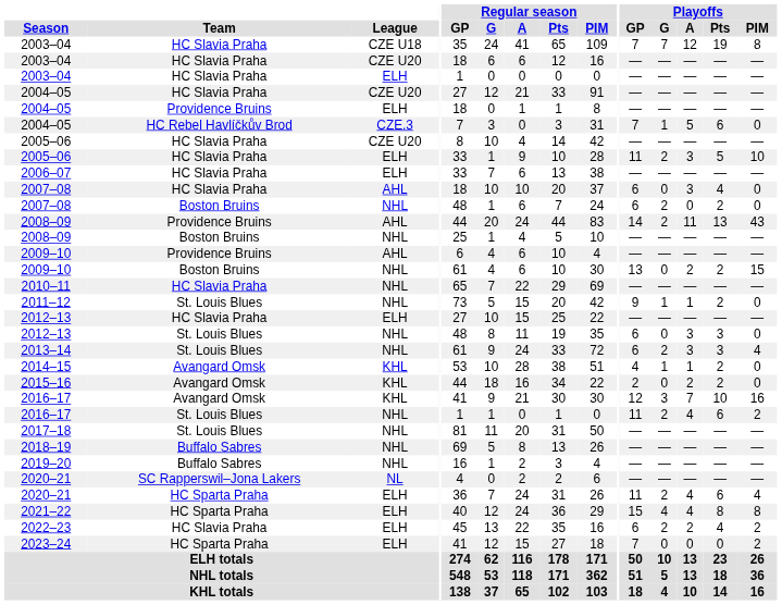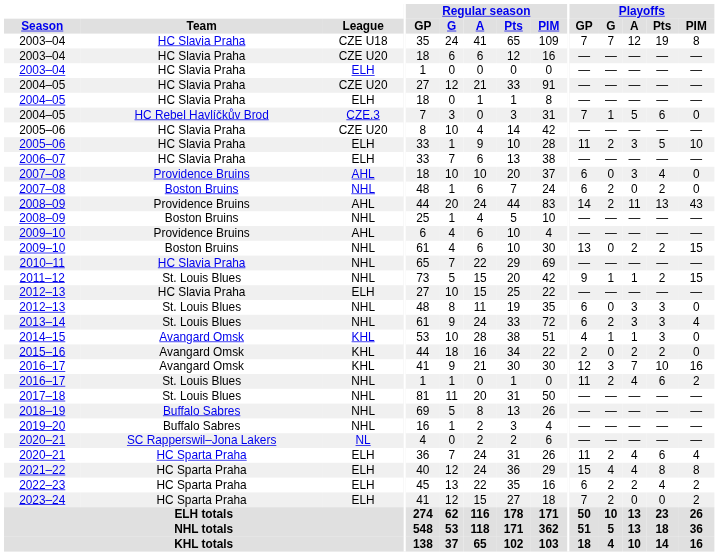2004–05 / ELH | Team: Providence Bruins -> HC Slavia Praha
2007–08 / AHL | Team: HC Slavia Praha -> Providence Bruins
2011–12 | Playoffs / PIM: 0 -> 15
2014–15 | Playoffs / Pts: 2 -> 3
2022–23 | Team: HC Slavia Praha -> HC Sparta Praha
2023–24 | Playoffs / G: 0 -> 2
